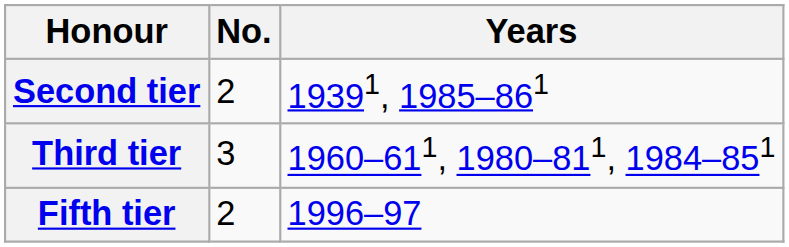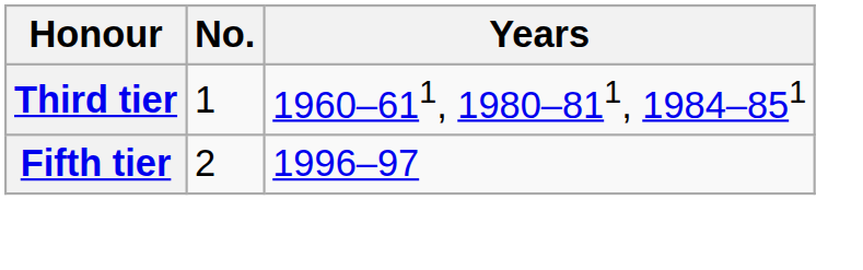- row: Second tier | 2 | 19391, 1985–861
Third tier | No.: 3 -> 1
